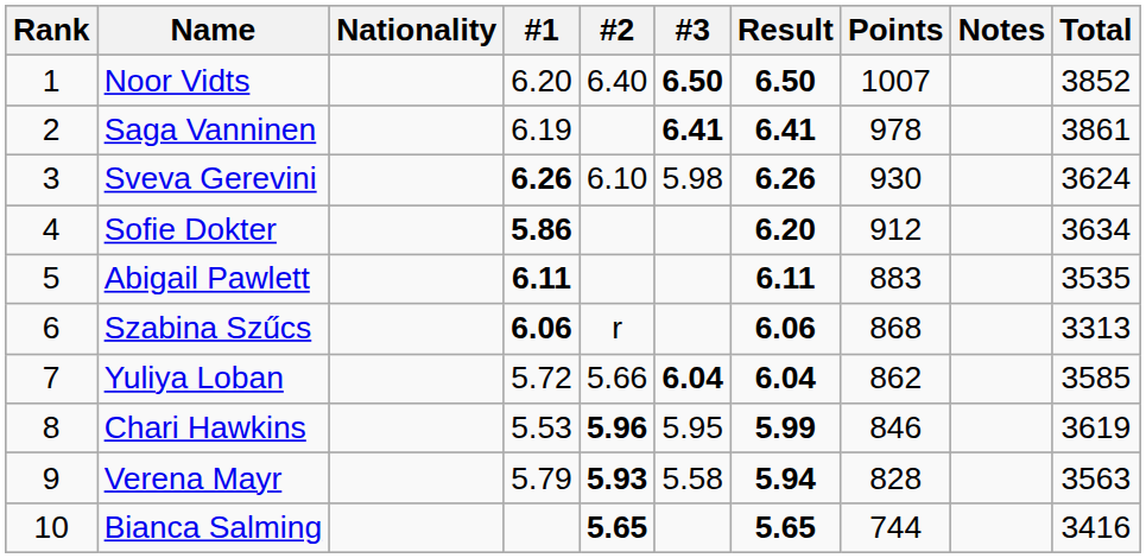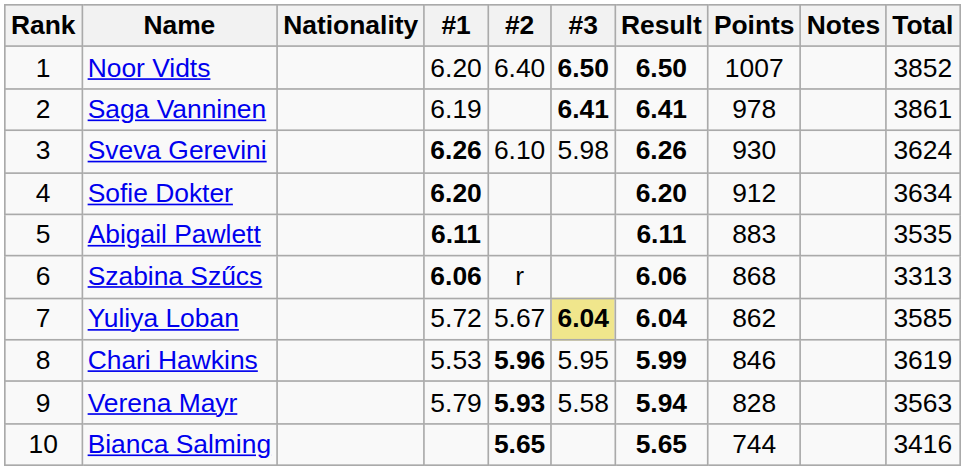Sofie Dokter | #1: 5.86 -> 6.20
Yuliya Loban | #2: 5.66 -> 5.67
Yuliya Loban | #3: no background -> khaki background
